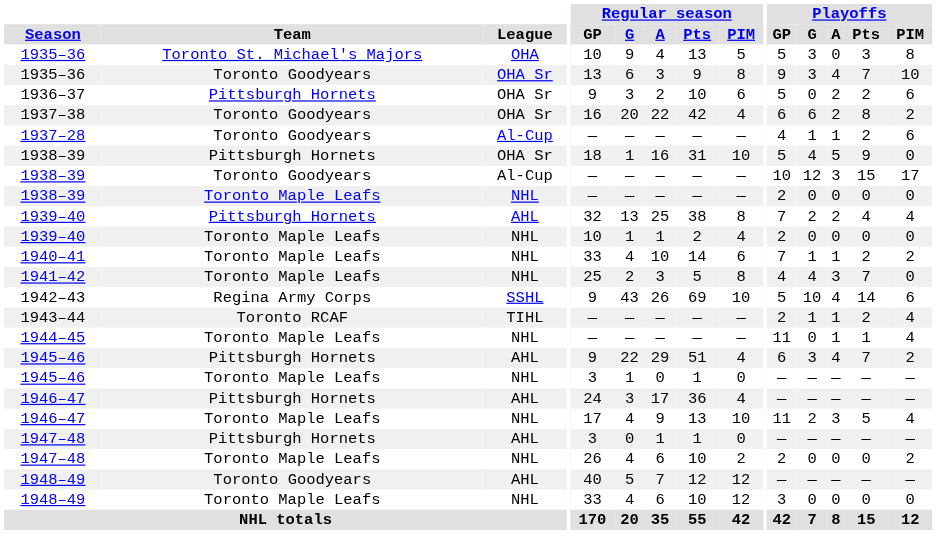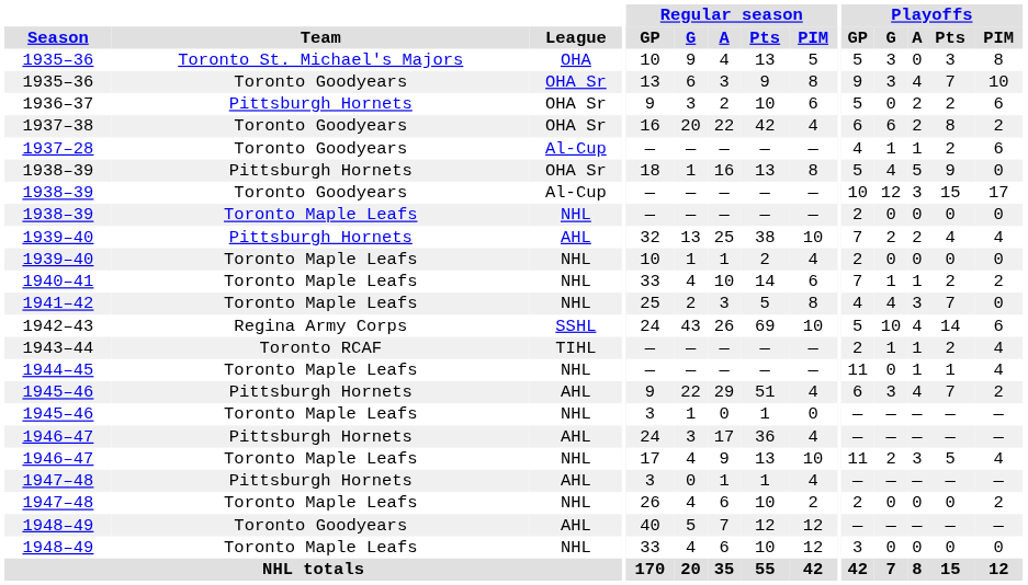1938–39 / OHA Sr | Regular season / Pts: 31 -> 13
1938–39 / OHA Sr | Regular season / PIM: 10 -> 8
1939–40 / AHL | Regular season / PIM: 8 -> 10
1942–43 | Regular season / GP: 9 -> 24
1947–48 / AHL | Regular season / PIM: 0 -> 4
